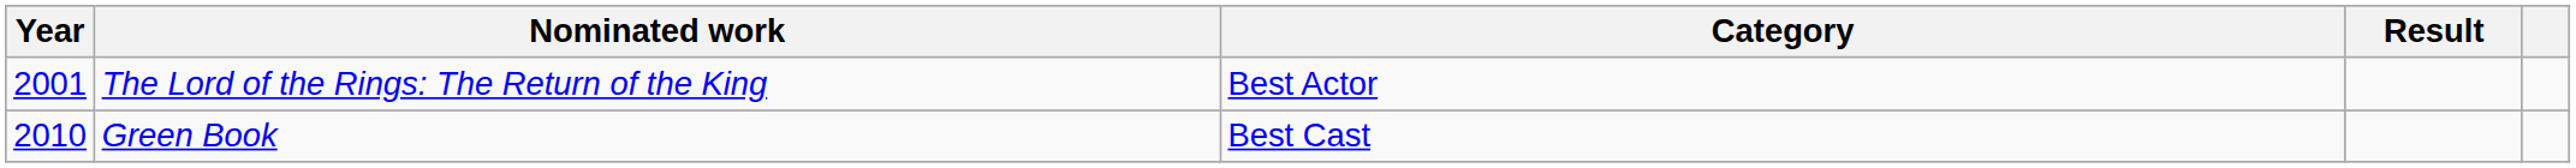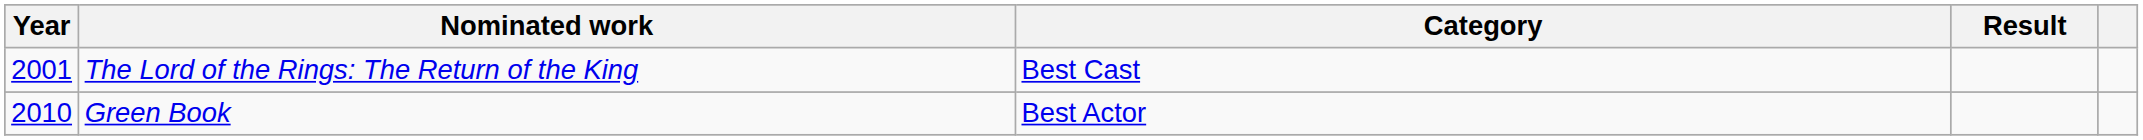The Lord of the Rings: The Return of the King | Category: Best Actor -> Best Cast
Green Book | Category: Best Cast -> Best Actor
